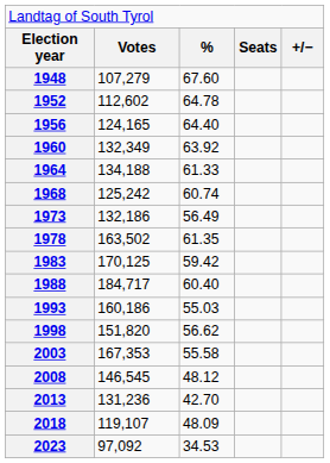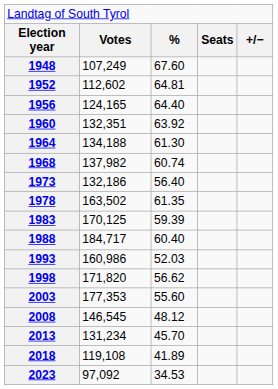1948 | column 2: 107,279 -> 107,249
1952 | column 3: 64.78 -> 64.81
1960 | column 2: 132,349 -> 132,351
1964 | column 3: 61.33 -> 61.30
1968 | column 2: 125,242 -> 137,982
1973 | column 3: 56.49 -> 56.40
1983 | column 3: 59.42 -> 59.39
1993 | column 2: 160,186 -> 160,986
1993 | column 3: 55.03 -> 52.03
1998 | column 2: 151,820 -> 171,820
2003 | column 2: 167,353 -> 177,353
2003 | column 3: 55.58 -> 55.60
2013 | column 2: 131,236 -> 131,234
2013 | column 3: 42.70 -> 45.70
2018 | column 2: 119,107 -> 119,108
2018 | column 3: 48.09 -> 41.89
